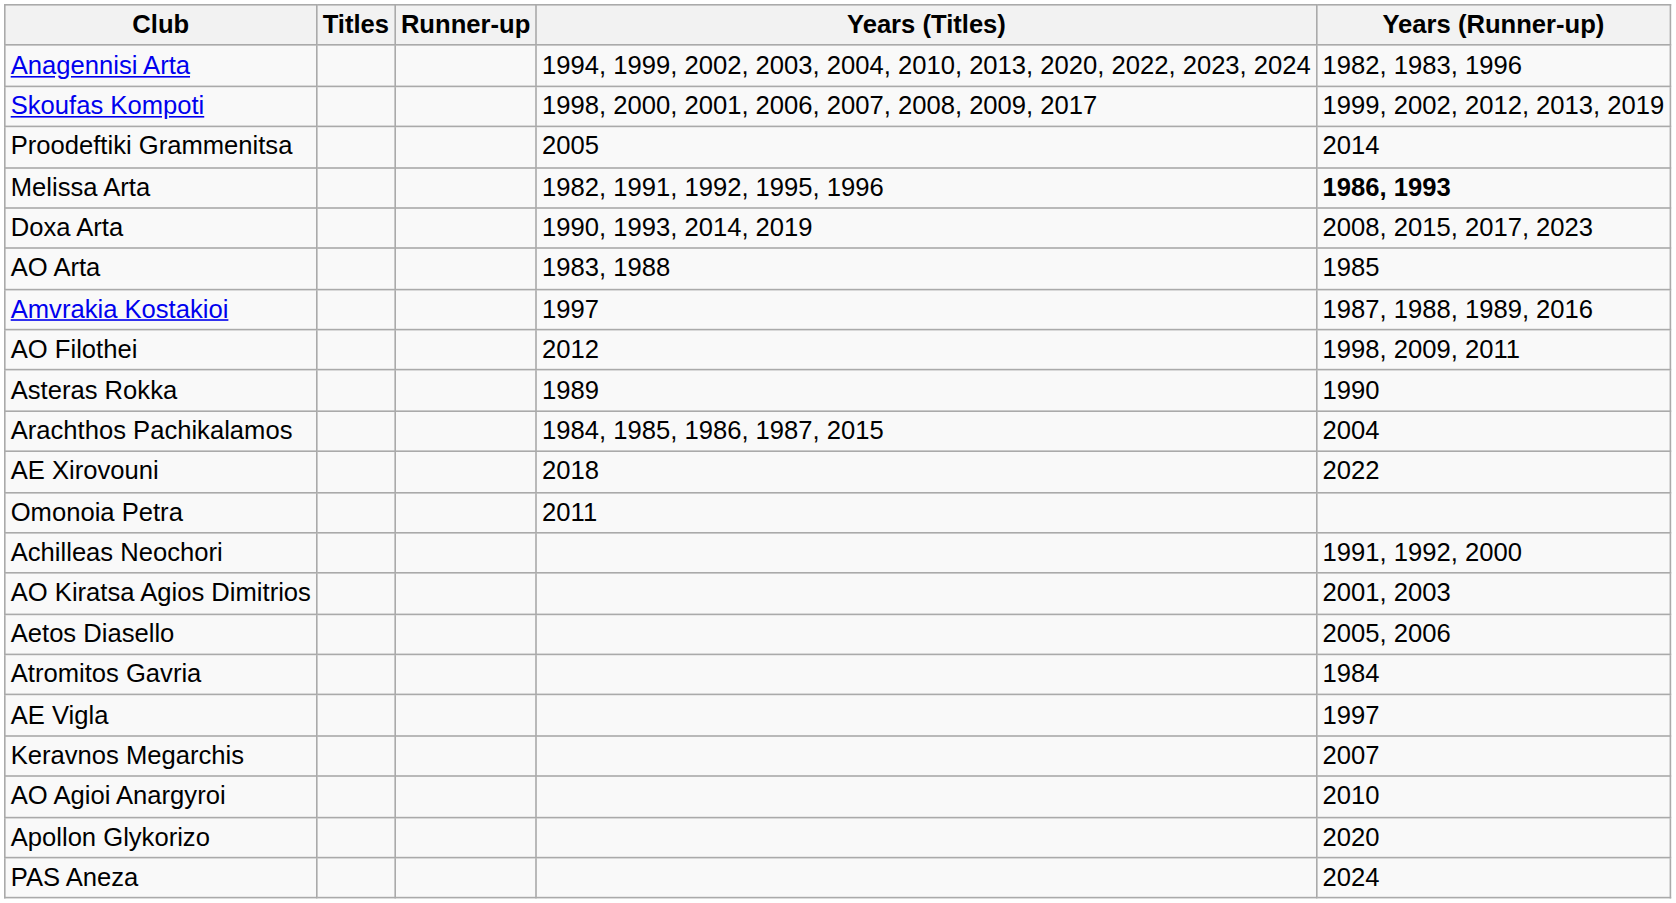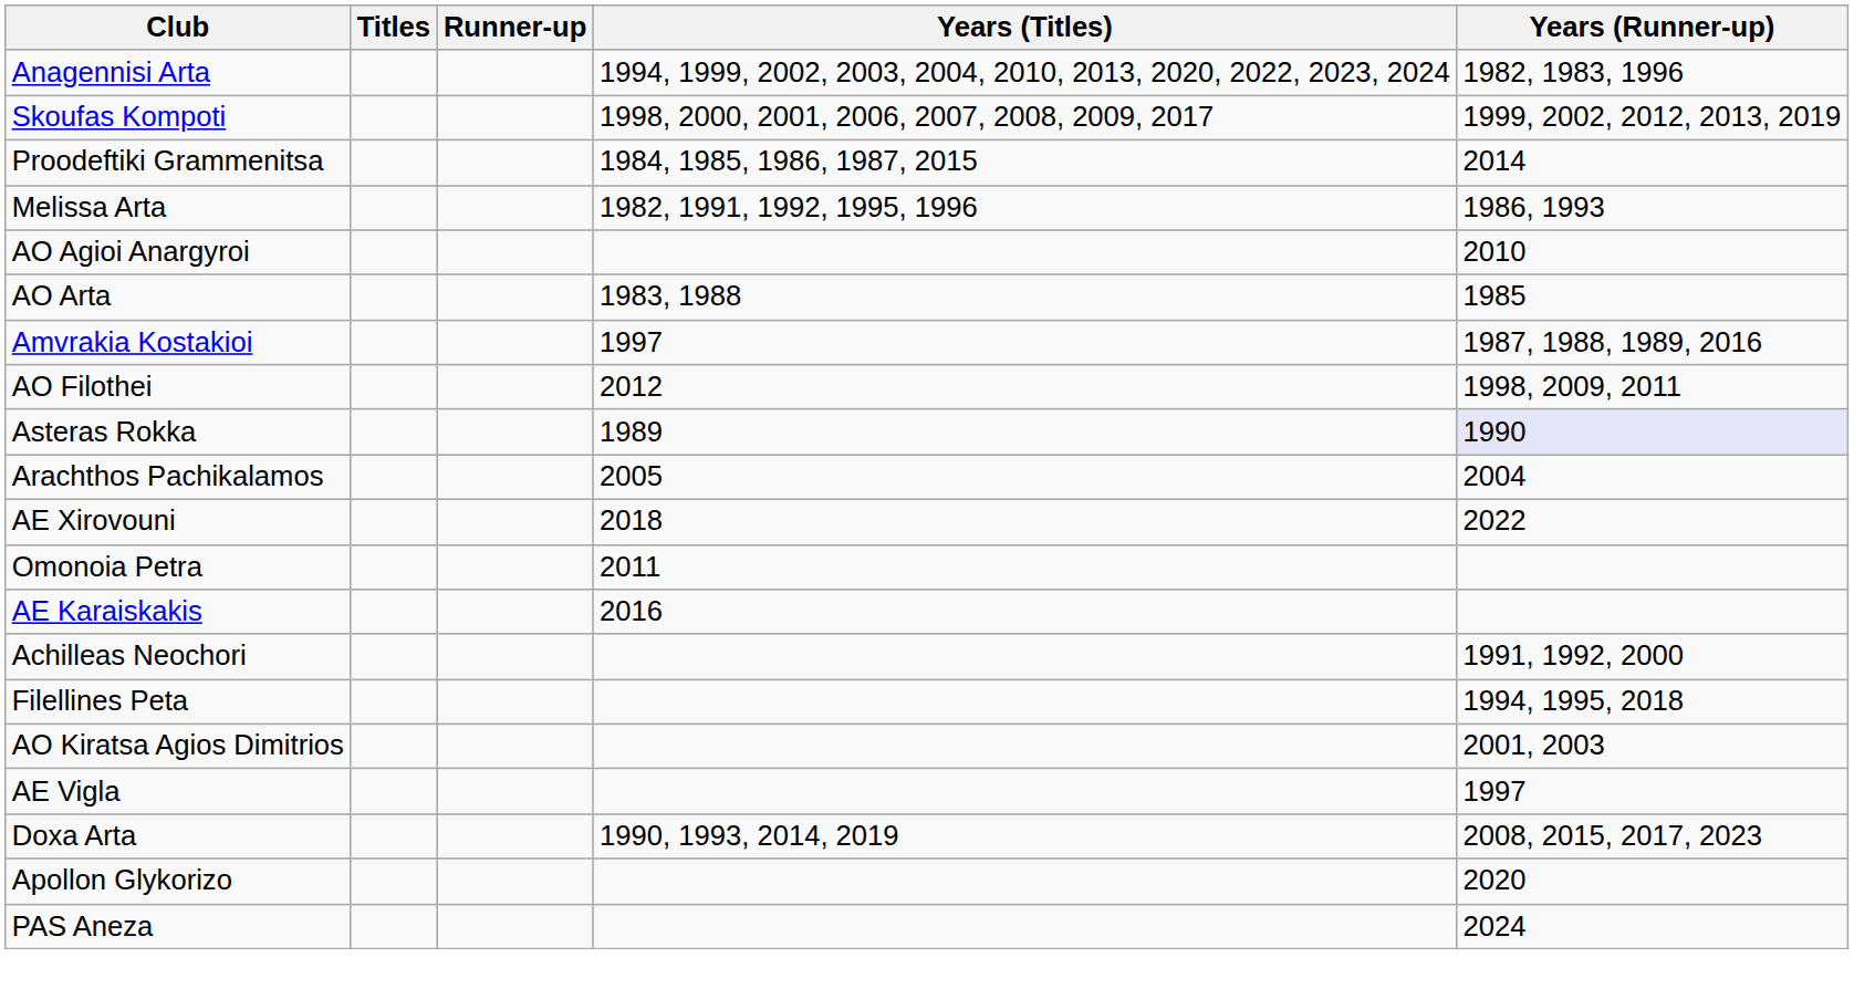Proodeftiki Grammenitsa | Years (Titles): 2005 -> 1984, 1985, 1986, 1987, 2015
Melissa Arta | Years (Runner-up): bold -> normal
rows swapped: Doxa Arta <-> AO Agioi Anargyroi
Asteras Rokka | Years (Runner-up): no background -> lavender background
Arachthos Pachikalamos | Years (Titles): 1984, 1985, 1986, 1987, 2015 -> 2005
+ row: AE Karaiskakis | 2016
+ row: Filellines Peta | 1994, 1995, 2018
- row: Aetos Diasello | 2005, 2006
- row: Atromitos Gavria | 1984
- row: Keravnos Megarchis | 2007
